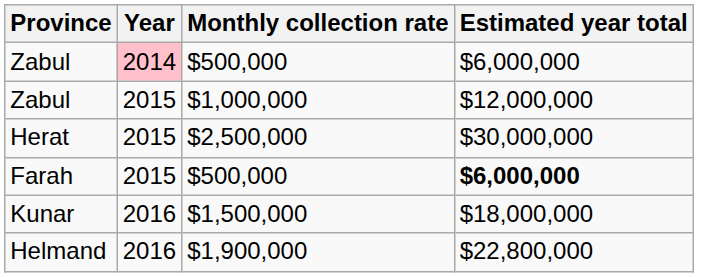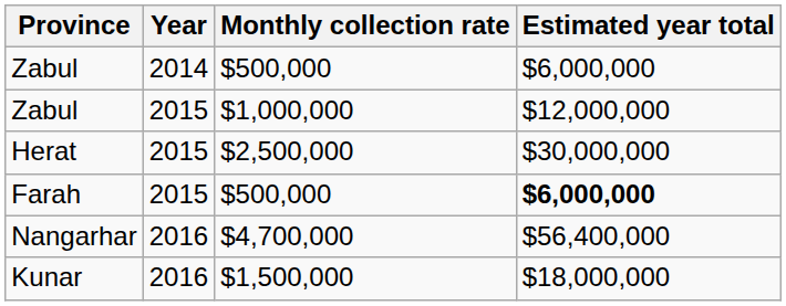Zabul / $500,000 | Year: pink background -> no background
+ row: Nangarhar | 2016 | $4,700,000 | $56,400,000
- row: Helmand | 2016 | $1,900,000 | $22,800,000
